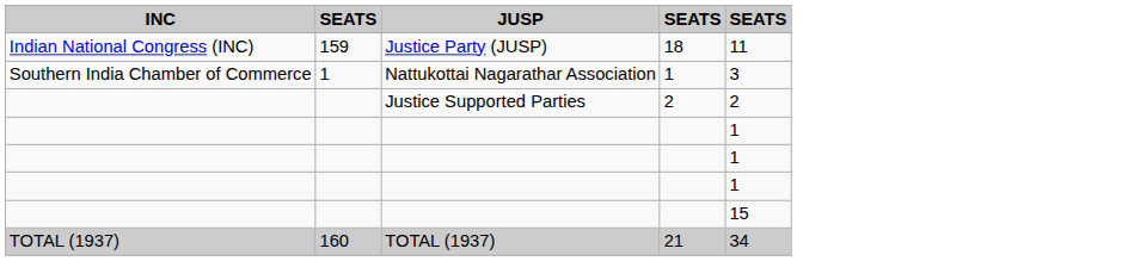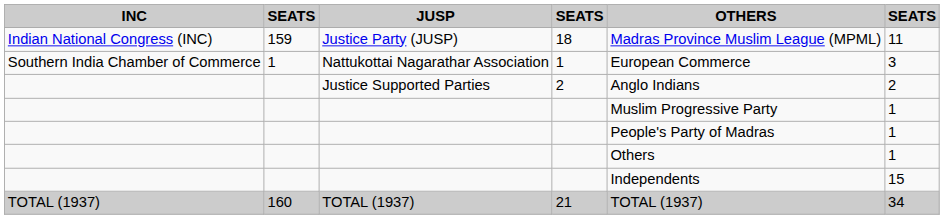+ column: OTHERS | Madras Province Muslim League (MPML) | European Commerce | Anglo Indians | Muslim Progressive Party | People's Party of Madras | Others | Independents | TOTAL (1937)
